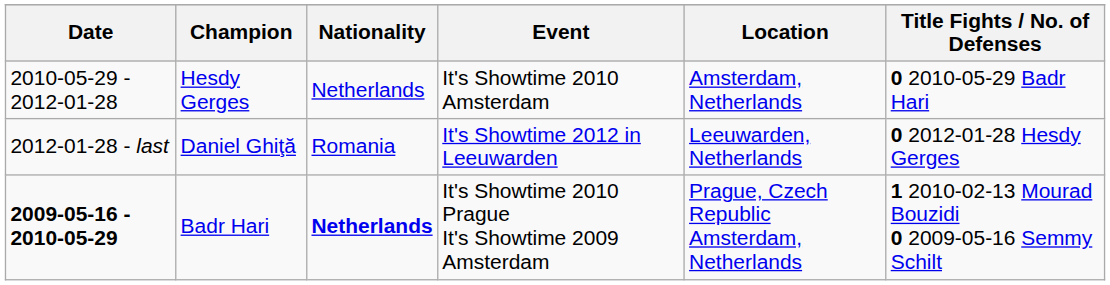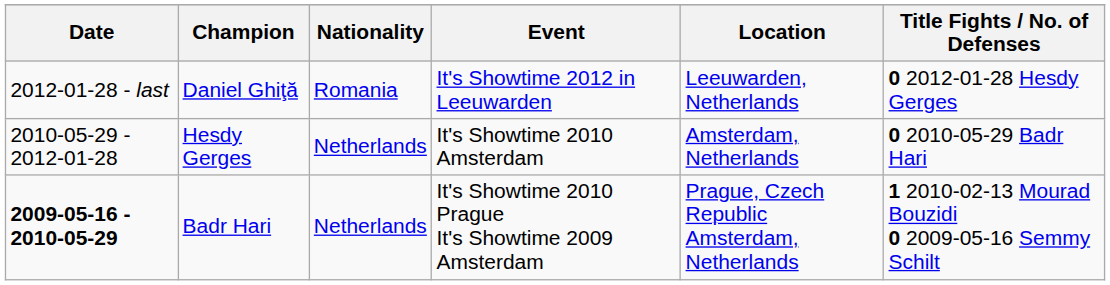rows swapped: Daniel Ghiţă <-> Hesdy Gerges
Badr Hari | Nationality: bold -> normal
